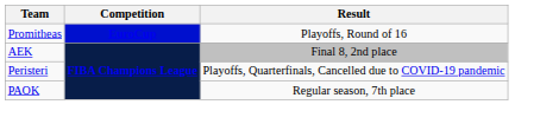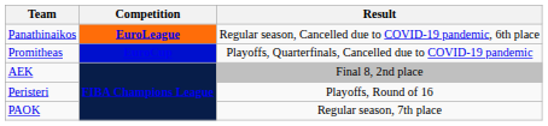+ row: Panathinaikos | EuroLeague | Regular season, Cancelled due to COVID-19 pandemic, 6th place
Promitheas | Result: Playoffs, Round of 16 -> Playoffs, Quarterfinals, Cancelled due to COVID-19 pandemic
Peristeri | Result: Playoffs, Quarterfinals, Cancelled due to COVID-19 pandemic -> Playoffs, Round of 16
